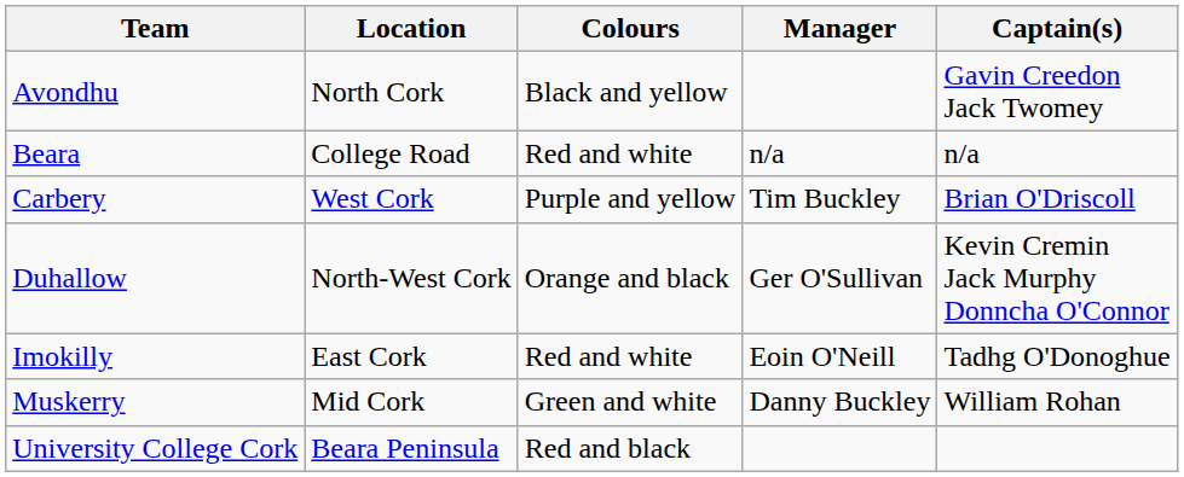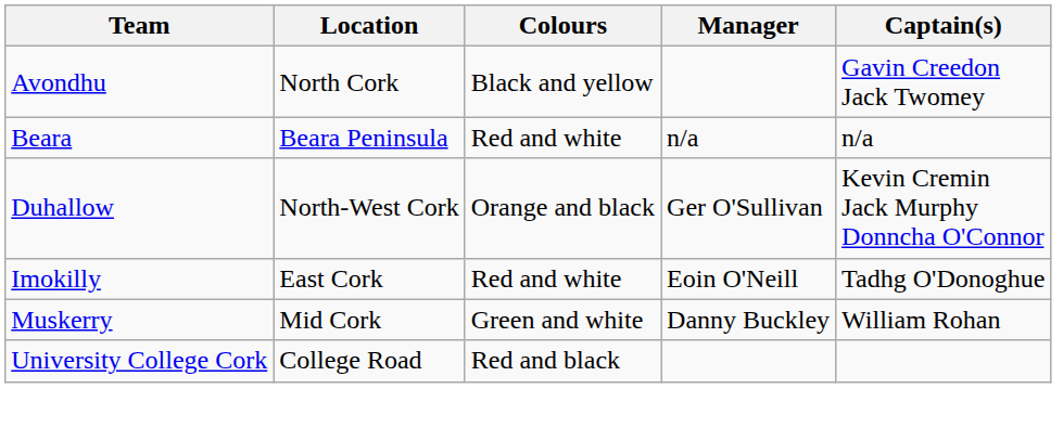Beara | Location: College Road -> Beara Peninsula
- row: Carbery | West Cork | Purple and yellow | Tim Buckley | Brian O'Driscoll
University College Cork | Location: Beara Peninsula -> College Road
